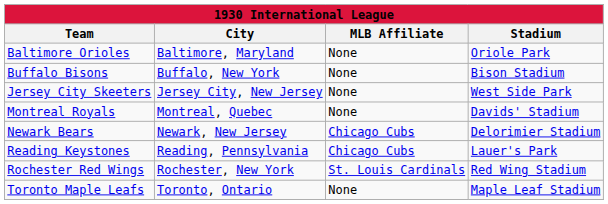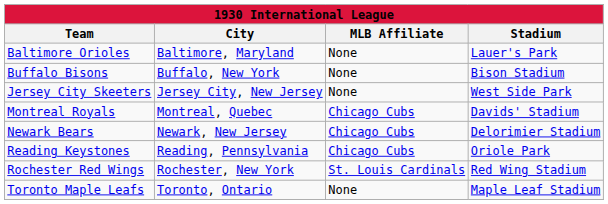Baltimore Orioles | Stadium: Oriole Park -> Lauer's Park
Montreal Royals | MLB Affiliate: None -> Chicago Cubs
Reading Keystones | Stadium: Lauer's Park -> Oriole Park
